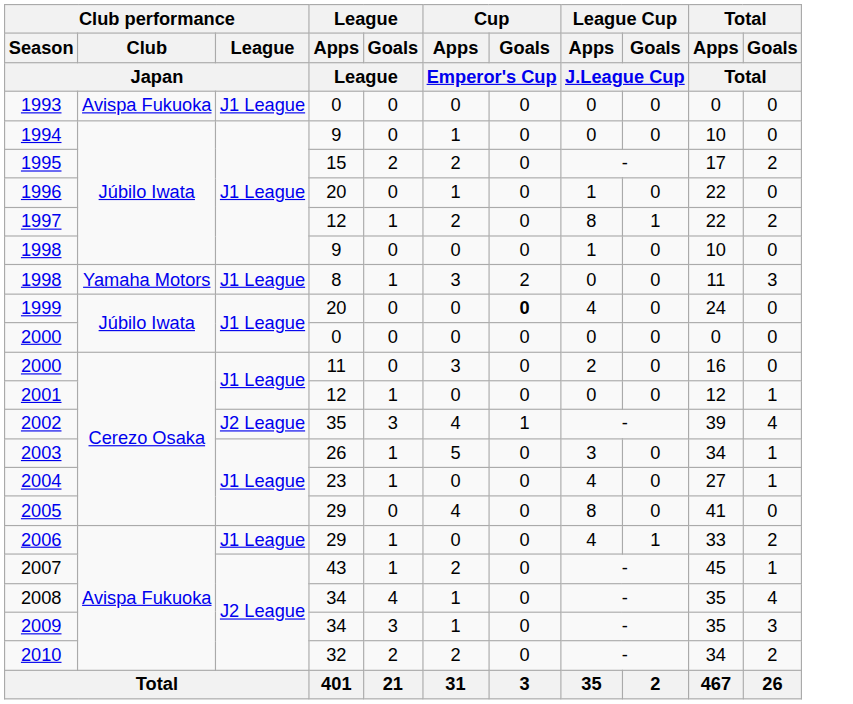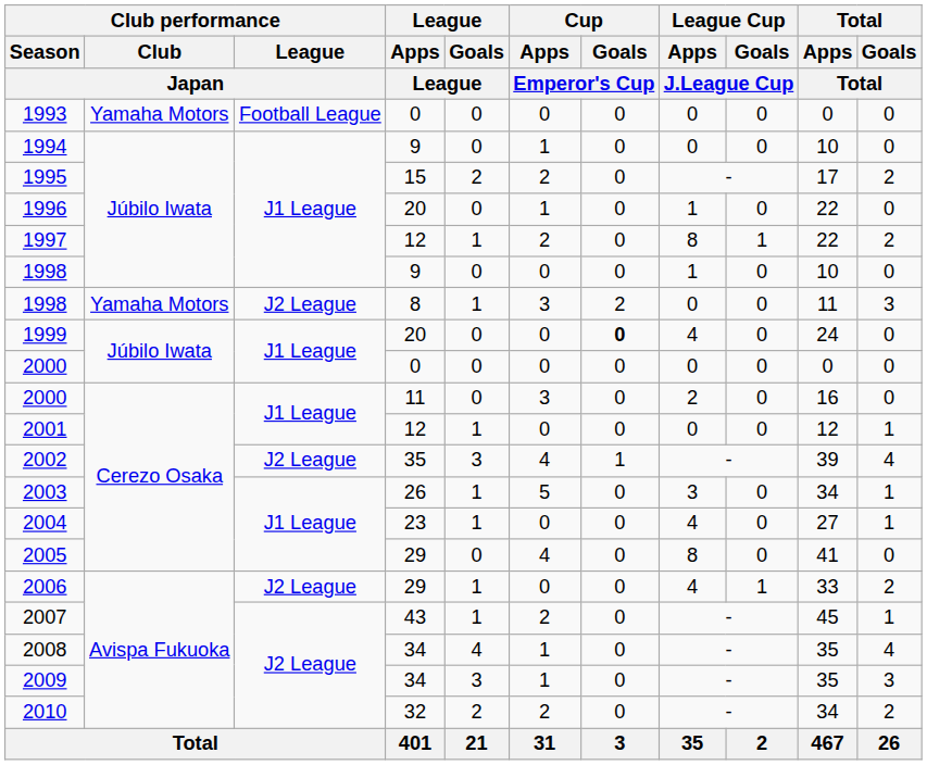1993 | Club performance / Club / Japan: Avispa Fukuoka -> Yamaha Motors
1993 | Club performance / League / Japan: J1 League -> Football League
1998 / 8 | Club performance / League / Japan: J1 League -> J2 League
2006 | Club performance / League / Japan: J1 League -> J2 League
